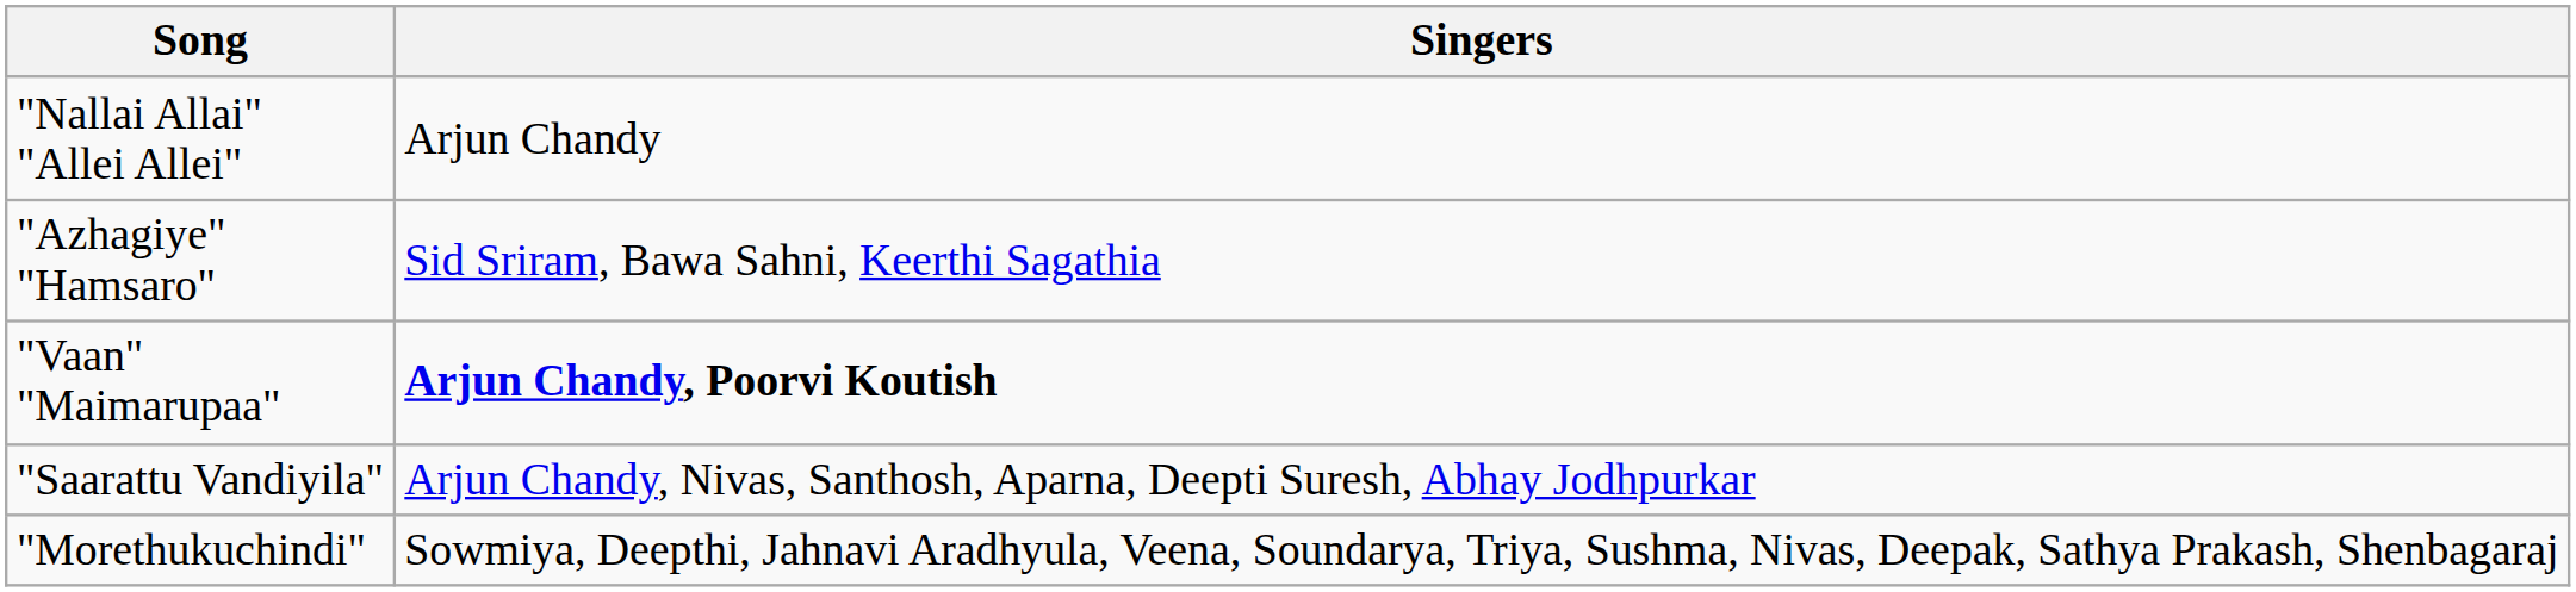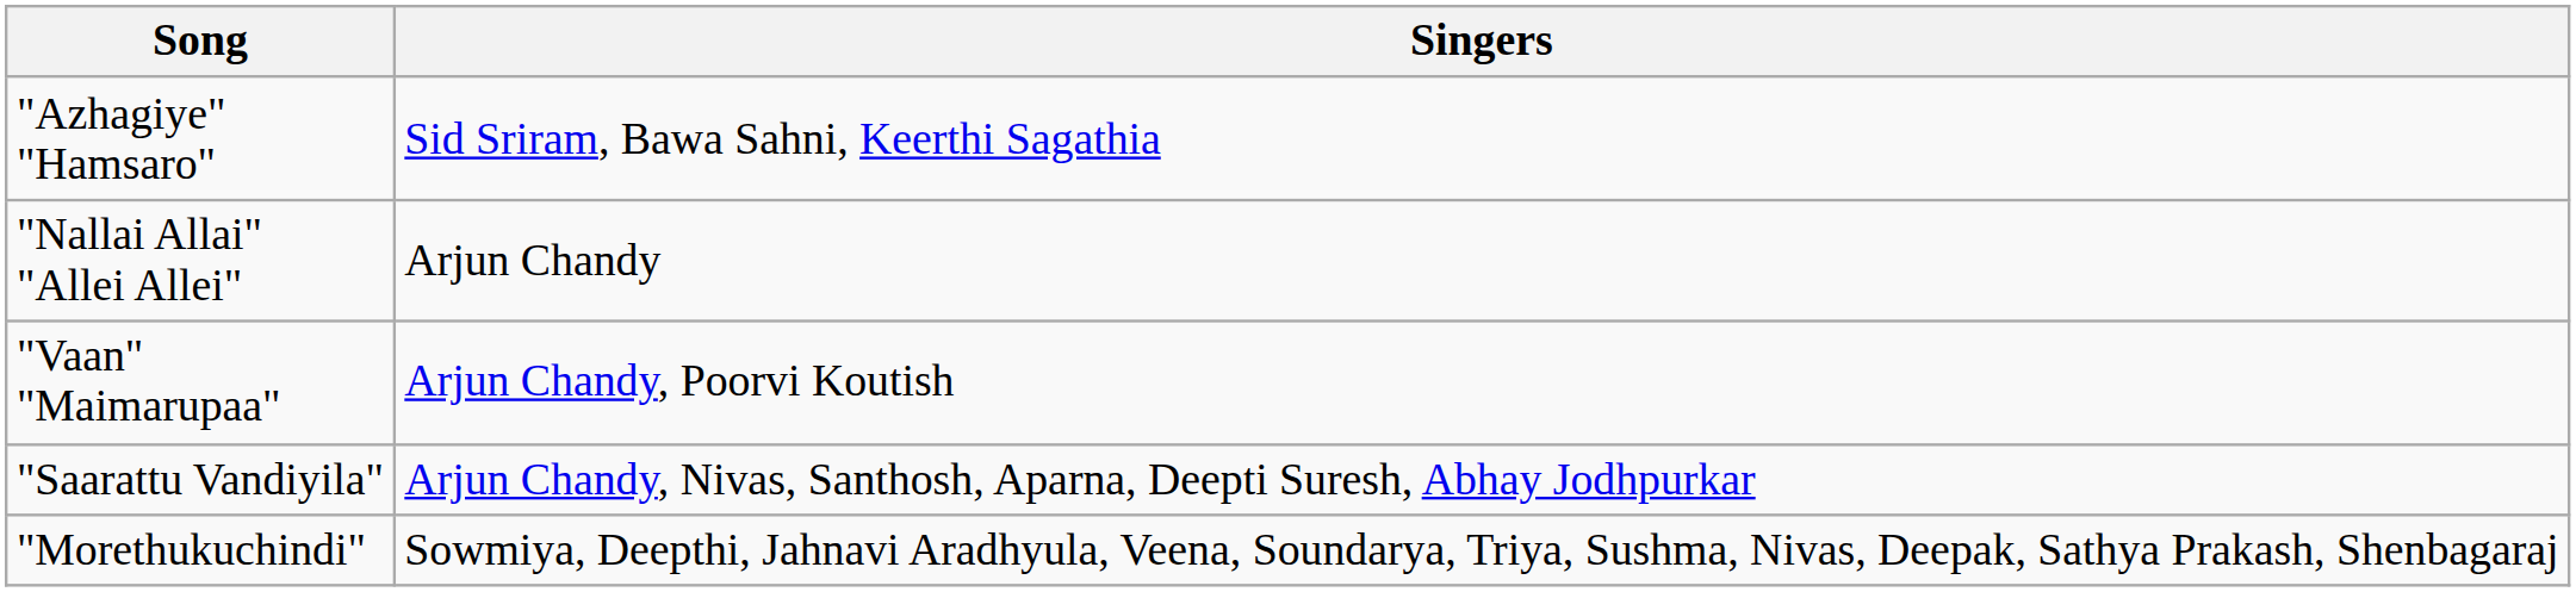rows swapped: "Nallai Allai" "Allei Allei" <-> "Azhagiye" "Hamsaro"
"Vaan" "Maimarupaa" | Singers: bold -> normal
